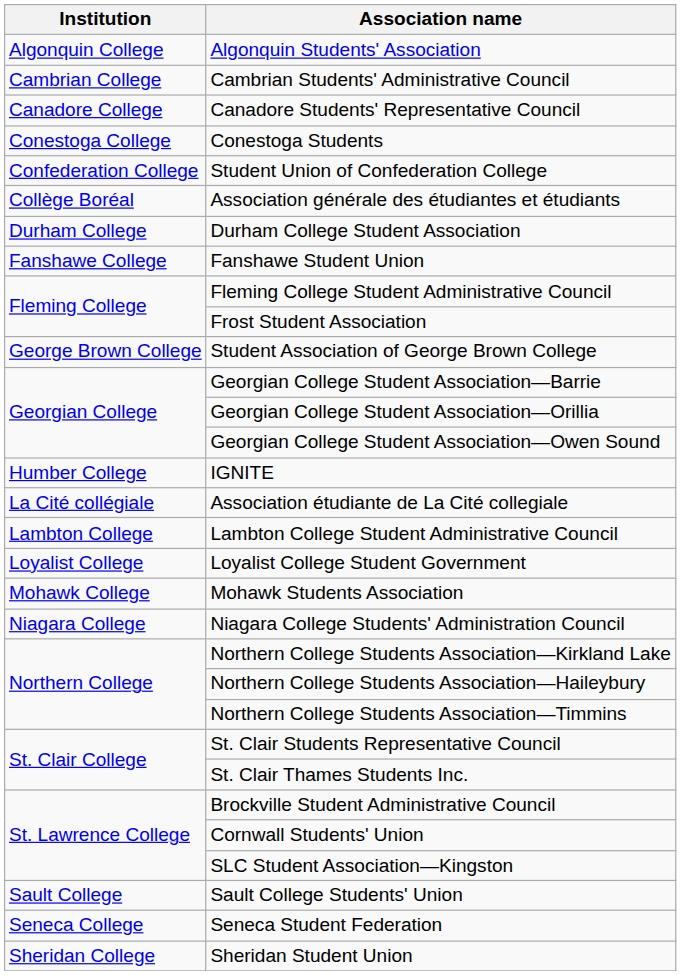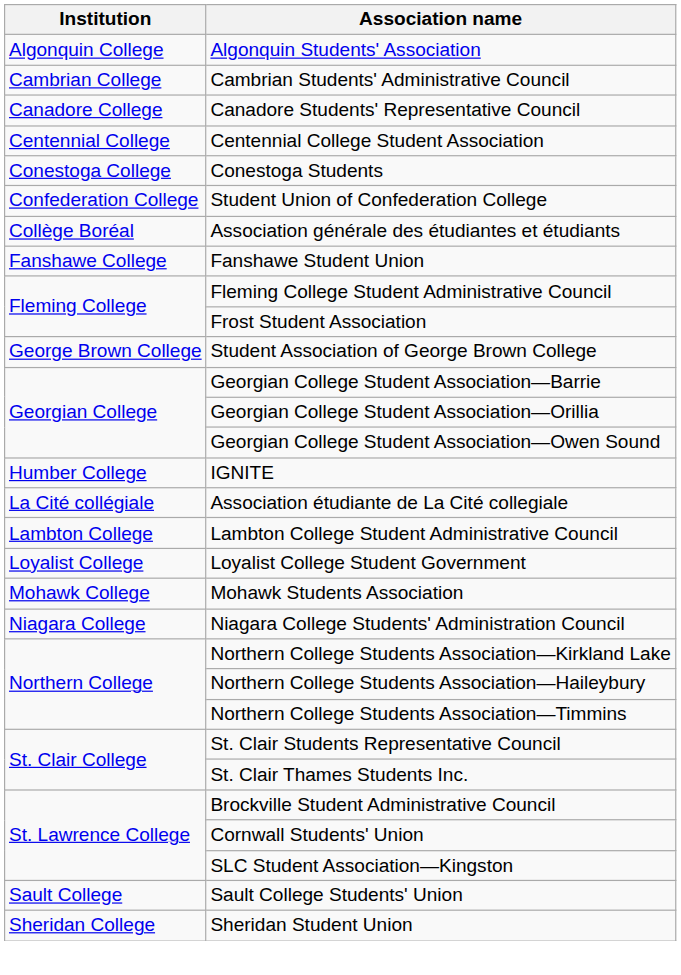+ row: Centennial College | Centennial College Student Association
- row: Durham College | Durham College Student Association
- row: Seneca College | Seneca Student Federation
